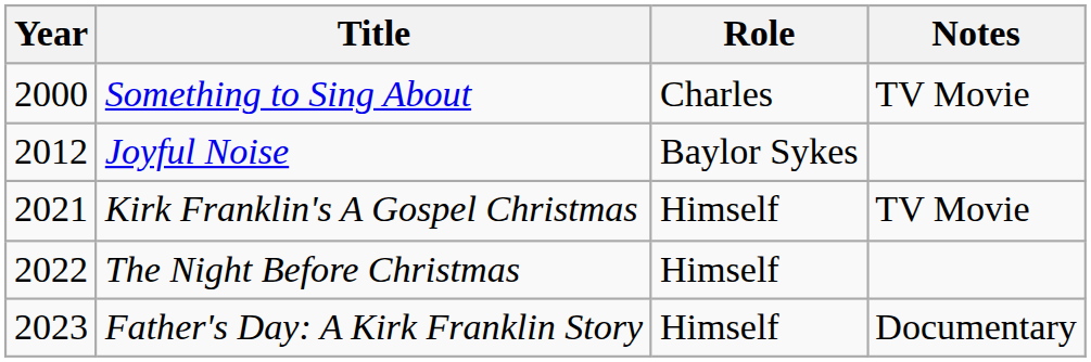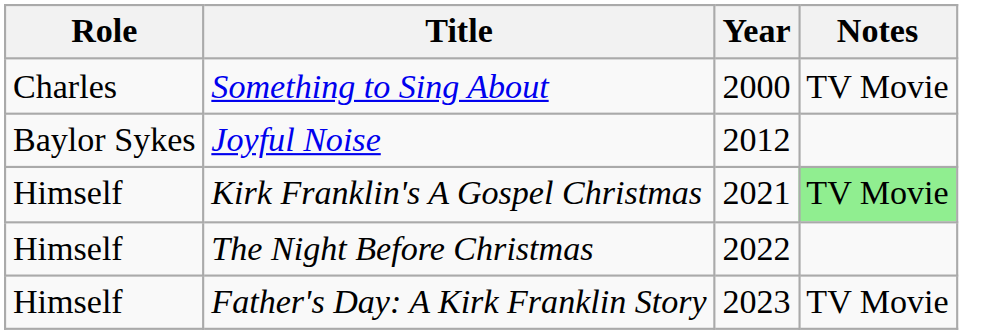columns swapped: Year <-> Role
Kirk Franklin's A Gospel Christmas | Notes: no background -> lightgreen background
Father's Day: A Kirk Franklin Story | Notes: Documentary -> TV Movie
